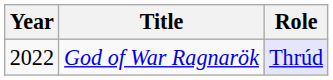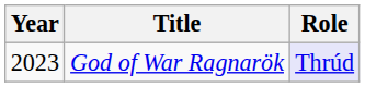God of War Ragnarök | Year: 2022 -> 2023
